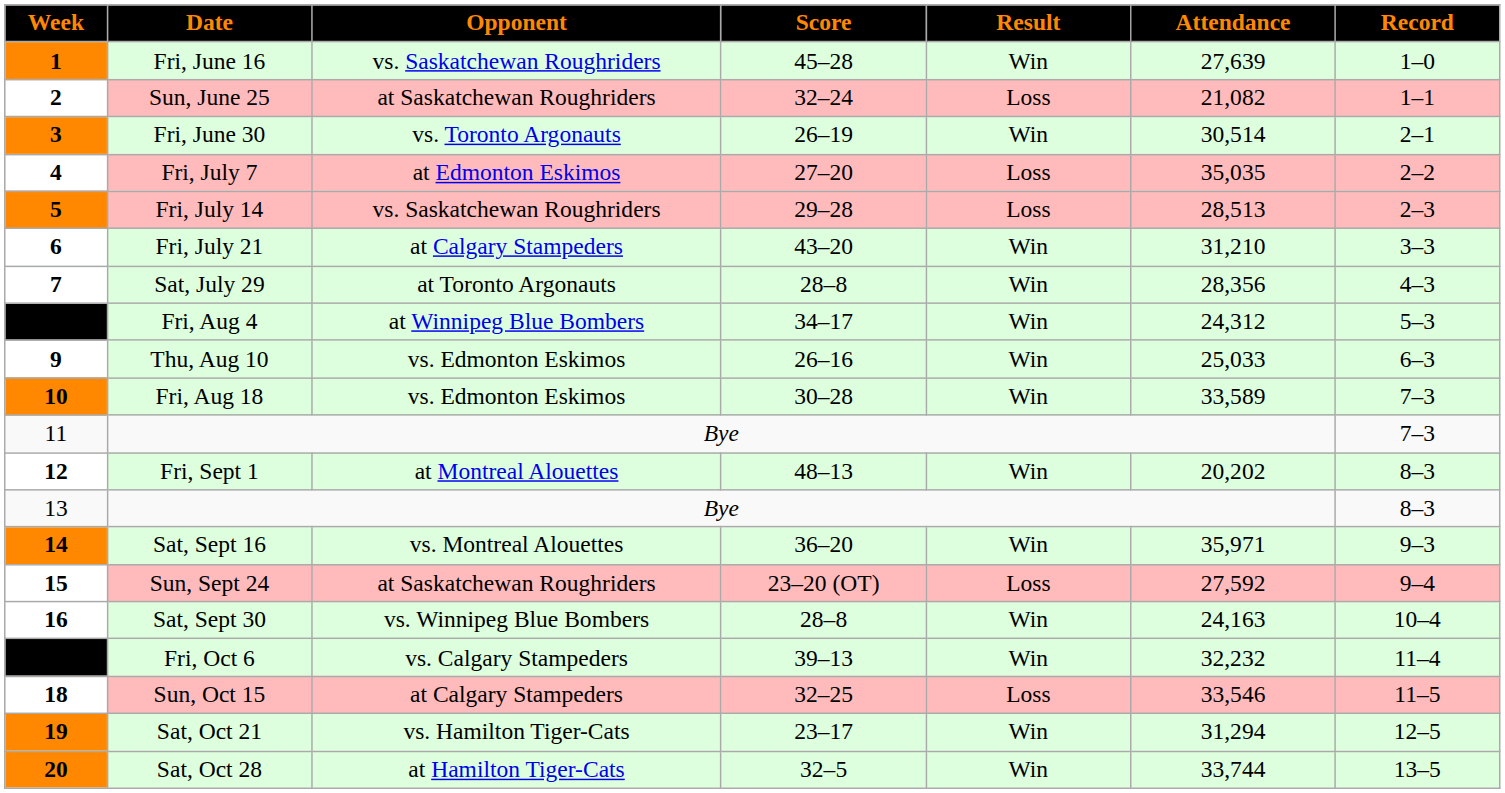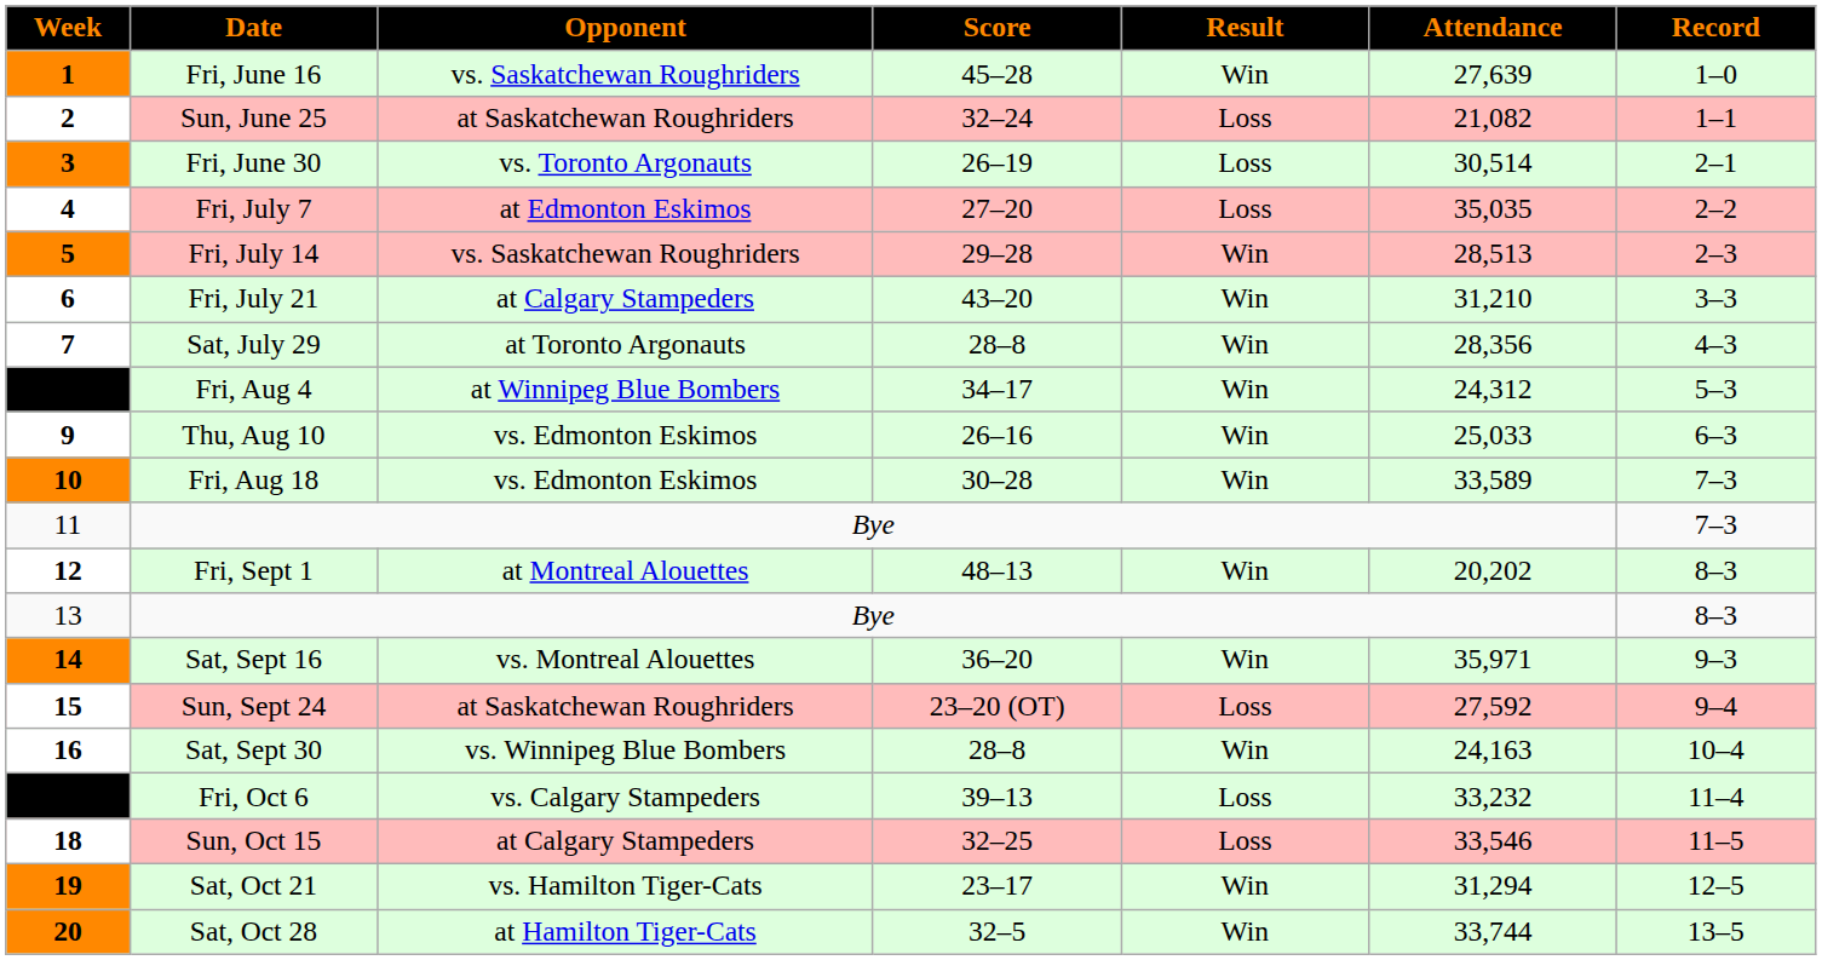Fri, June 30 | Result: Win -> Loss
Fri, July 14 | Result: Loss -> Win
Fri, Oct 6 | Result: Win -> Loss
Fri, Oct 6 | Attendance: 32,232 -> 33,232
